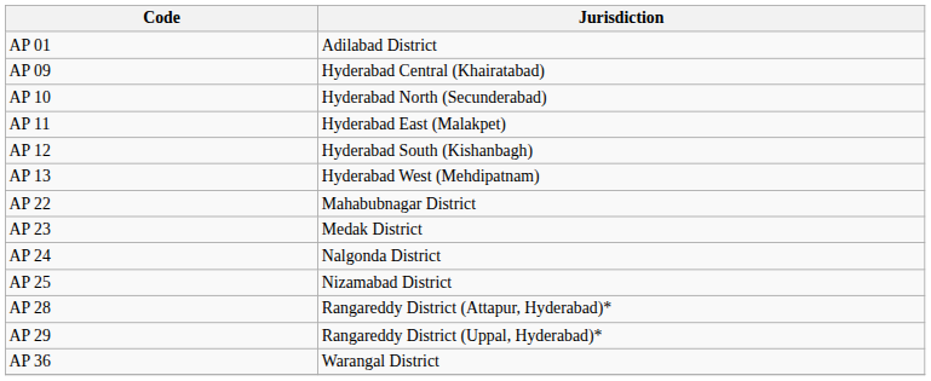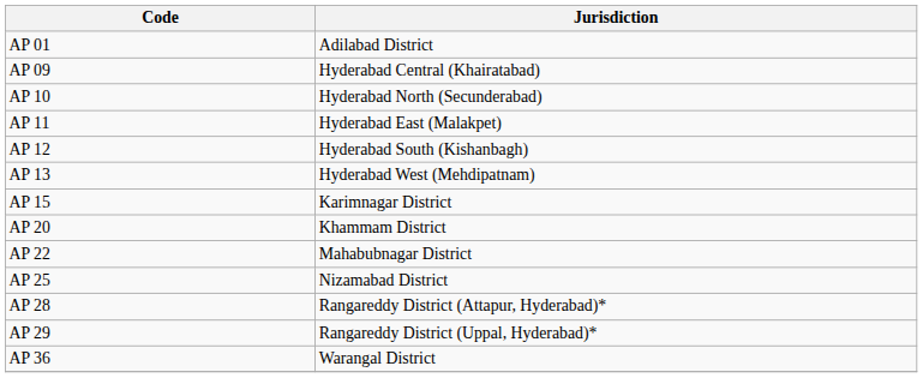+ row: AP 15 | Karimnagar District
+ row: AP 20 | Khammam District
- row: AP 23 | Medak District
- row: AP 24 | Nalgonda District
